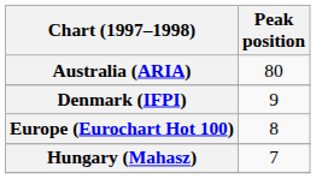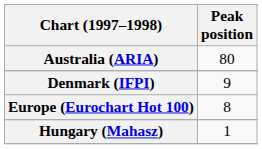Hungary (Mahasz) | Peak position: 7 -> 1
